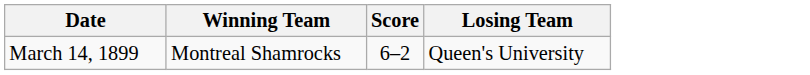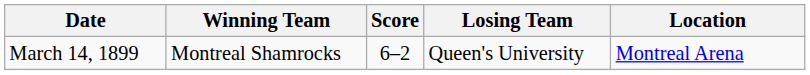+ column: Location | Montreal Arena
